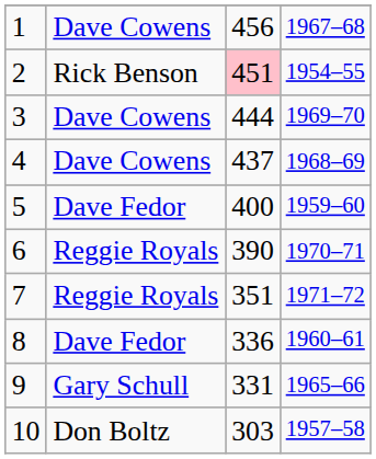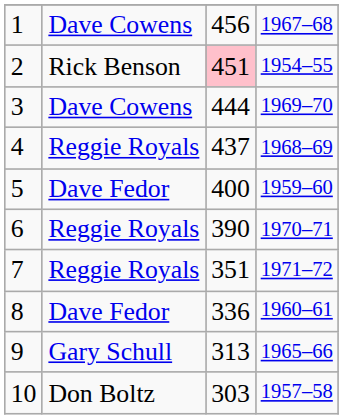4 | column 2: Dave Cowens -> Reggie Royals
9 | column 3: 331 -> 313
